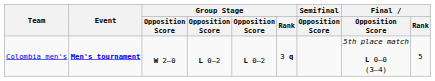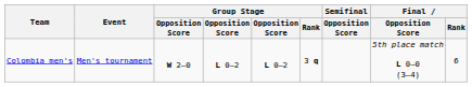Colombia men's | Event: bold -> normal
Colombia men's | Final / Rank: 5 -> 6
